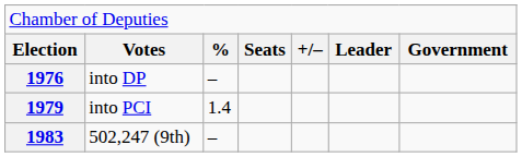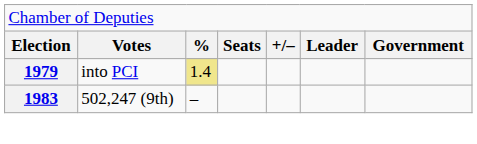- row: 1976 | into DP | –
1979 | column 3: no background -> khaki background
